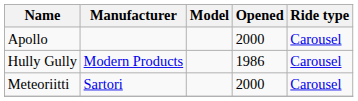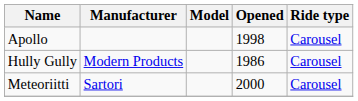Apollo | Opened: 2000 -> 1998
